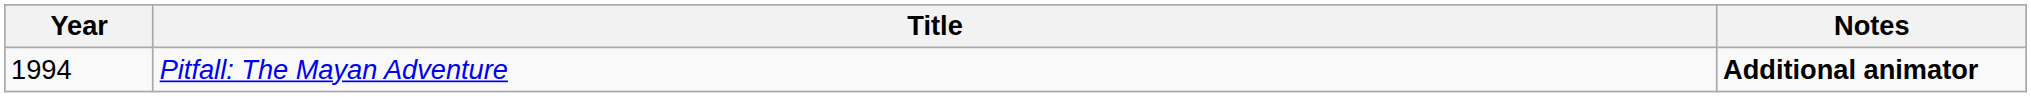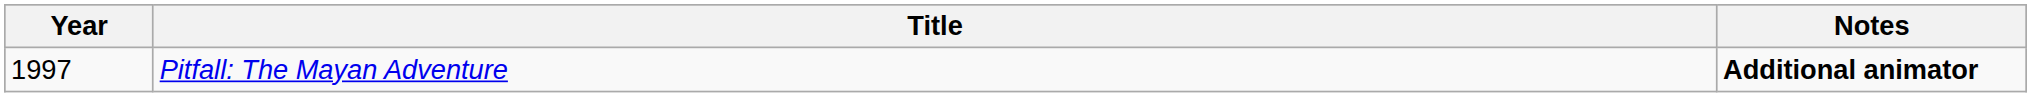Pitfall: The Mayan Adventure | Year: 1994 -> 1997
